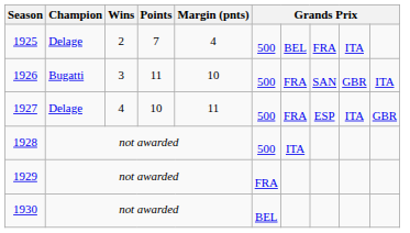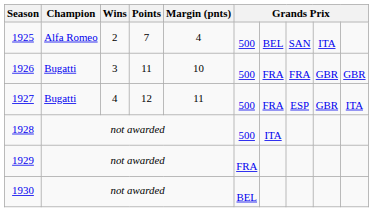1925 | Champion: Delage -> Alfa Romeo
1925 | column 8: FRA -> SAN
1926 | column 8: SAN -> FRA
1926 | column 10: ITA -> GBR
1927 | Champion: Delage -> Bugatti
1927 | Points: 10 -> 12
1927 | column 9: ITA -> GBR
1927 | column 10: GBR -> ITA
